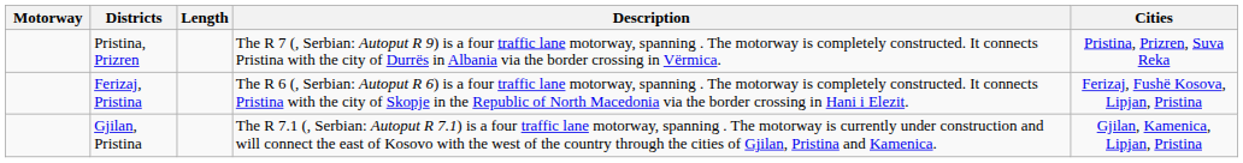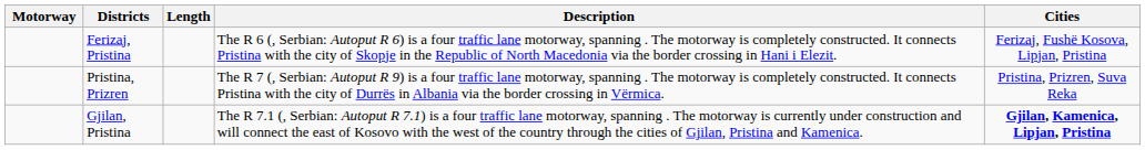rows swapped: Ferizaj, Pristina <-> Pristina, Prizren
Gjilan, Pristina | Cities: normal -> bold
